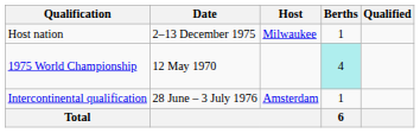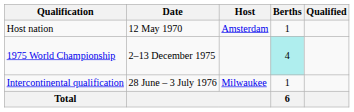Host nation | Date: 2–13 December 1975 -> 12 May 1970
Host nation | Host: Milwaukee -> Amsterdam
1975 World Championship | Date: 12 May 1970 -> 2–13 December 1975
Intercontinental qualification | Host: Amsterdam -> Milwaukee
